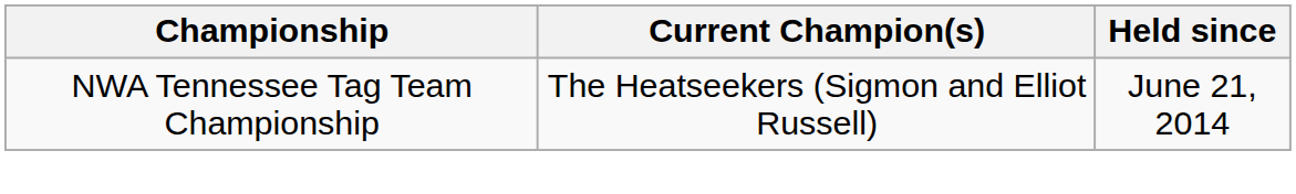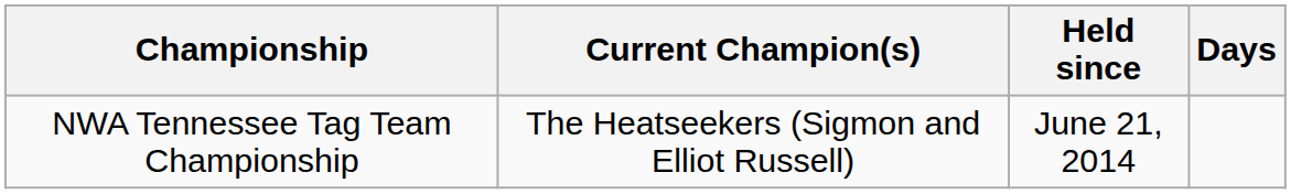+ column: Days
